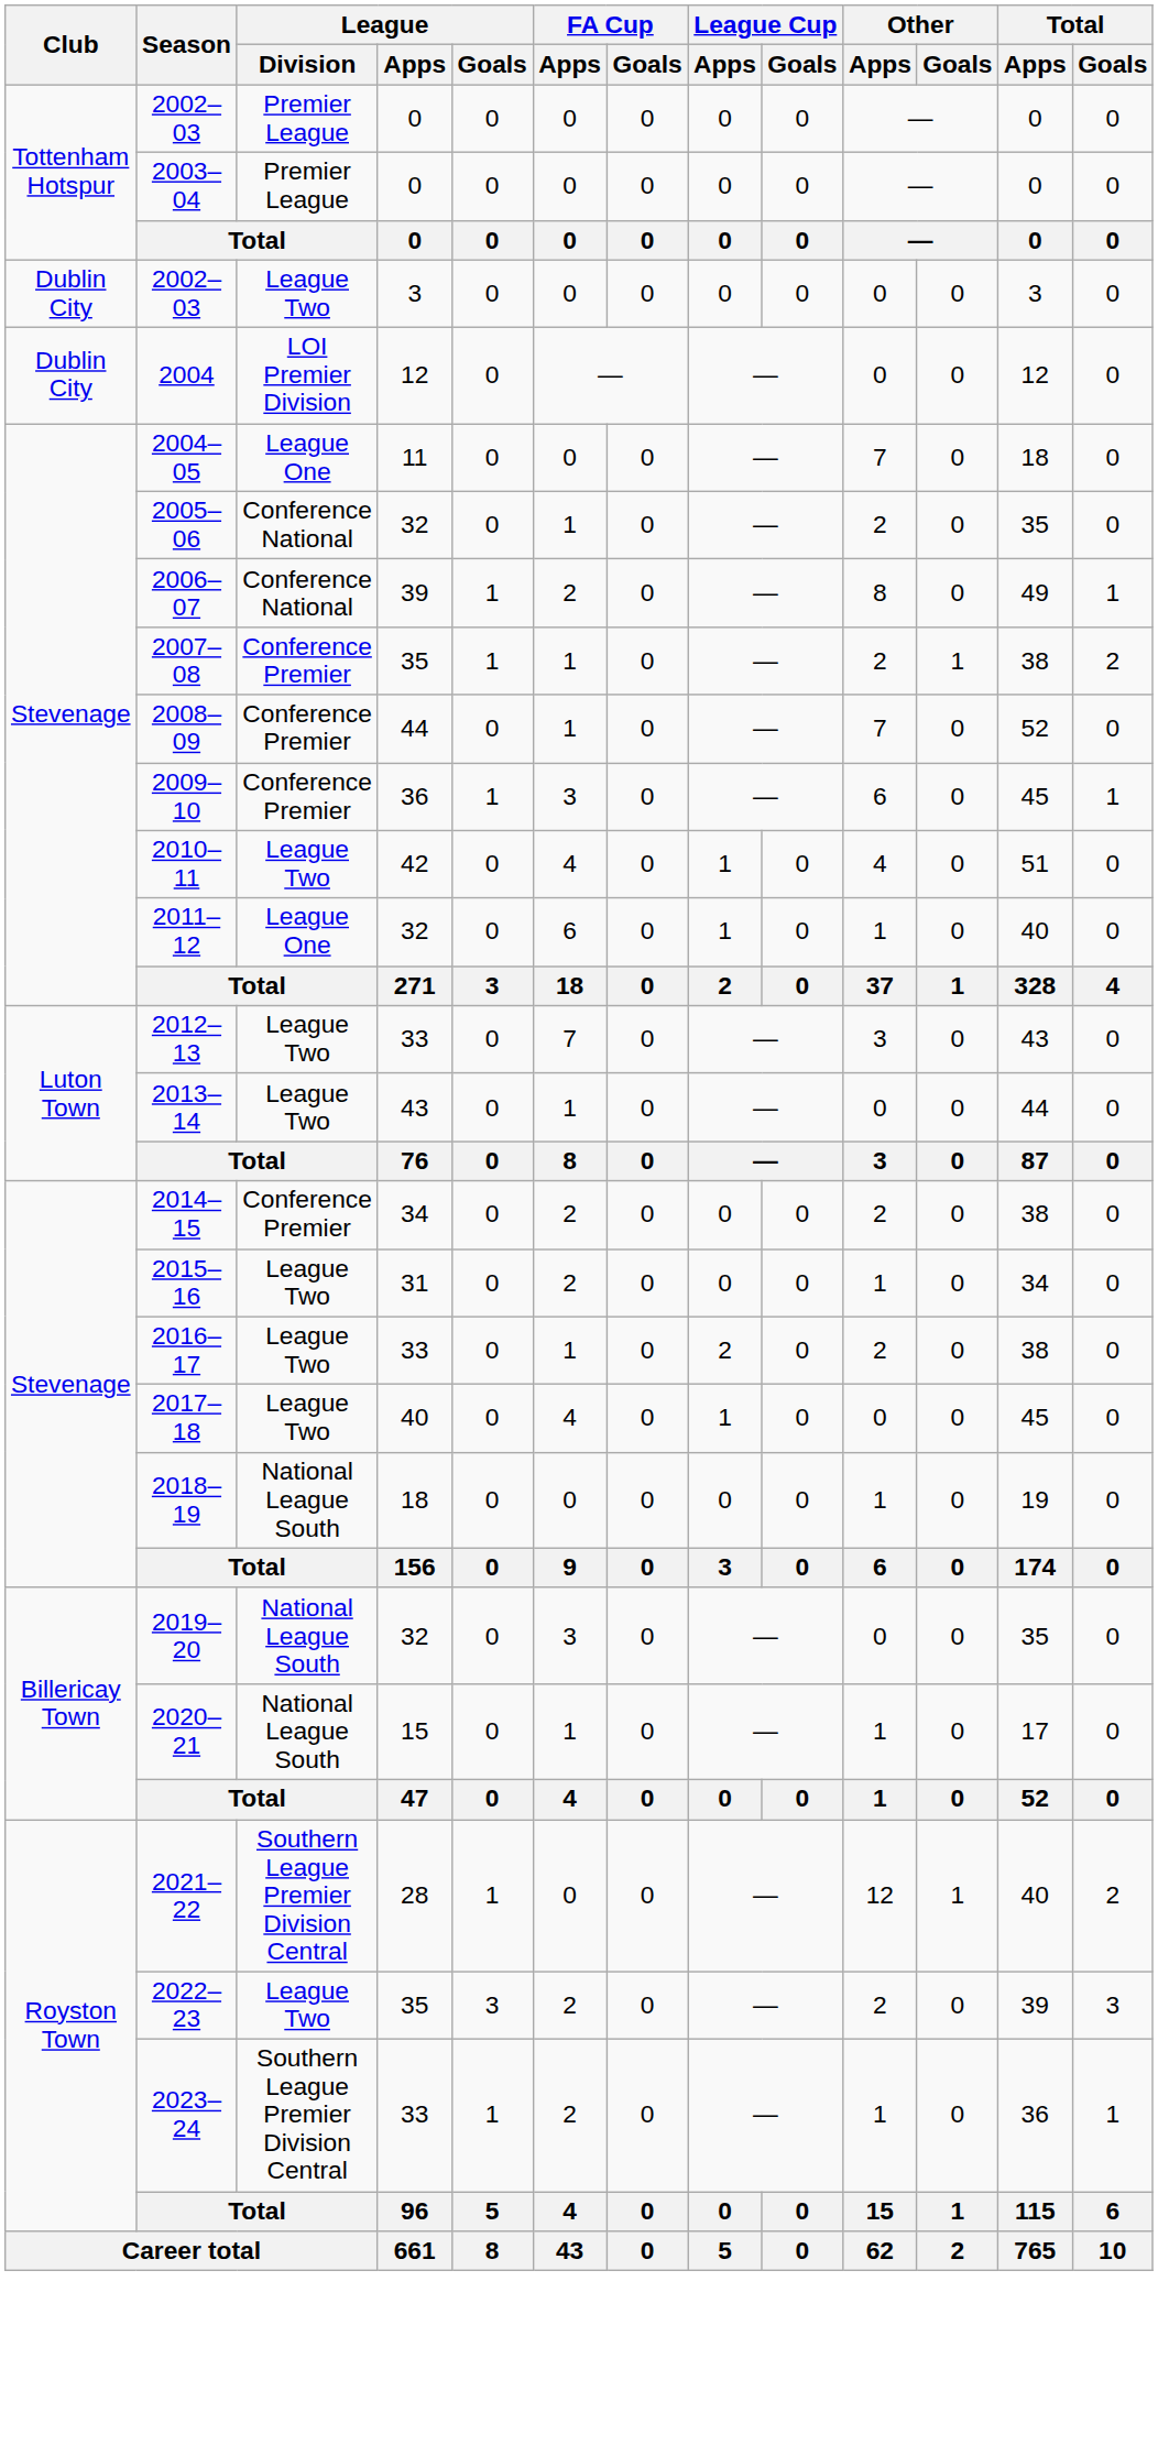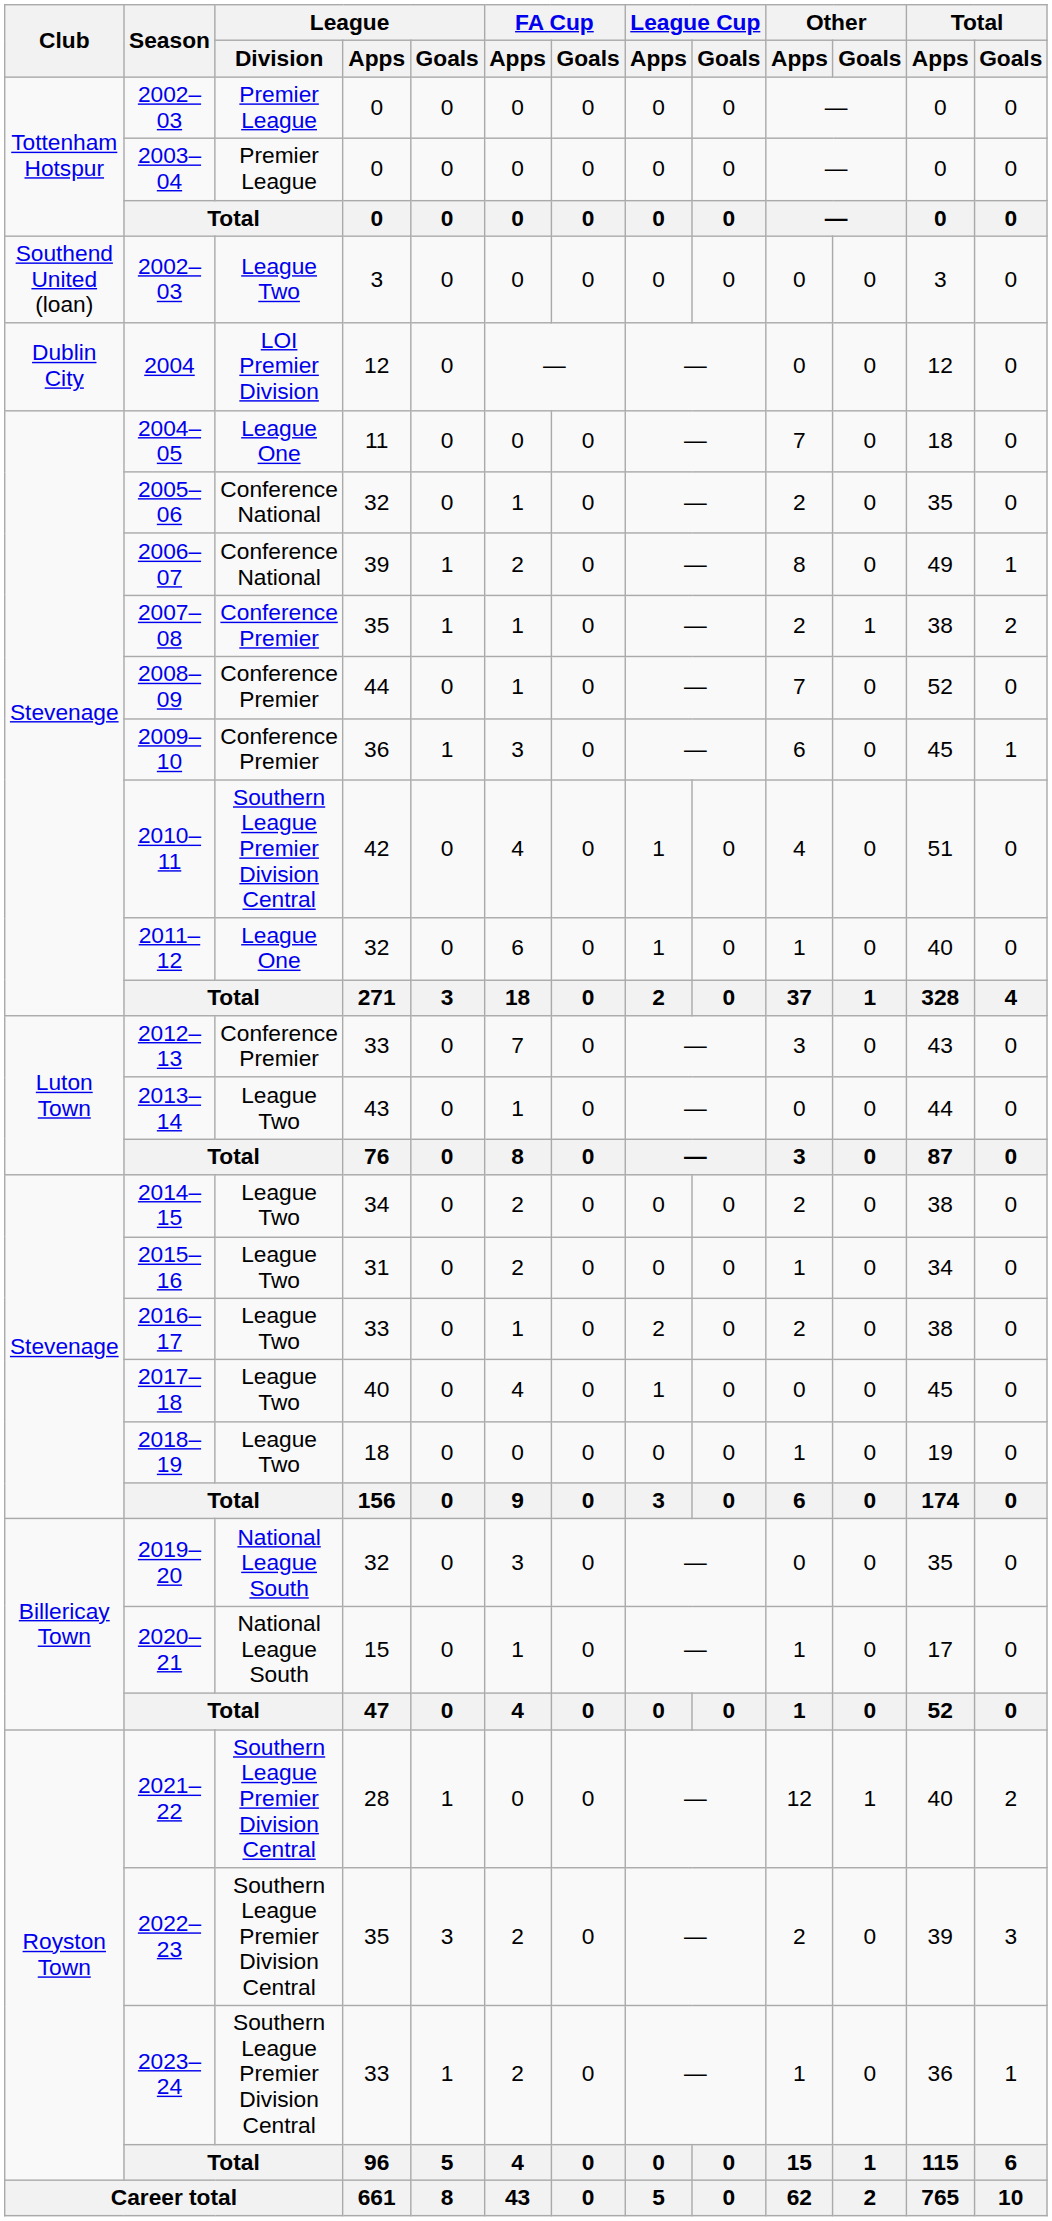2002–03 / 3 | Club: Dublin City -> Southend United (loan)
2010–11 | League / Division: League Two -> Southern League Premier Division Central
2012–13 | League / Division: League Two -> Conference Premier
2014–15 | League / Division: Conference Premier -> League Two
2018–19 | League / Division: National League South -> League Two
2022–23 | League / Division: League Two -> Southern League Premier Division Central
